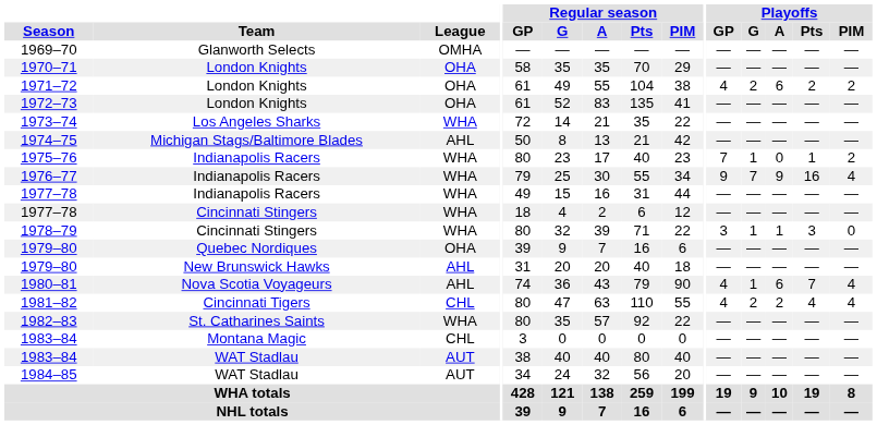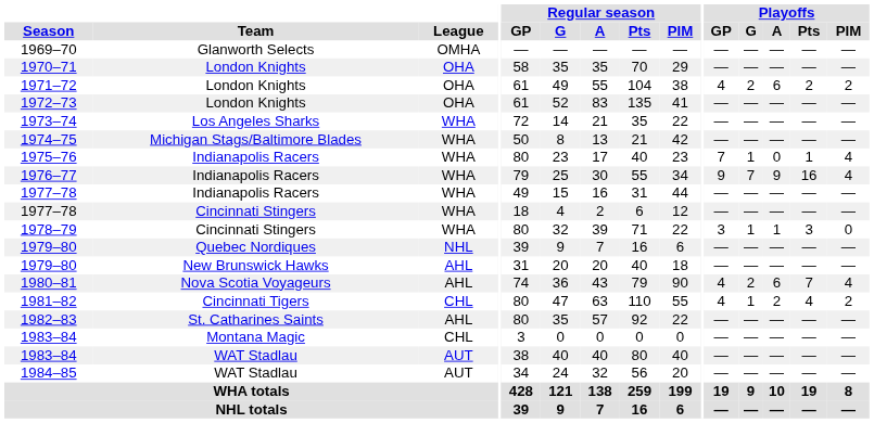1974–75 | League: AHL -> WHA
1975–76 | Playoffs / PIM: 2 -> 4
1979–80 / Quebec Nordiques | League: OHA -> NHL
1980–81 | Playoffs / G: 1 -> 2
1981–82 | Playoffs / G: 2 -> 1
1981–82 | Playoffs / PIM: 4 -> 2
1982–83 | League: WHA -> AHL
